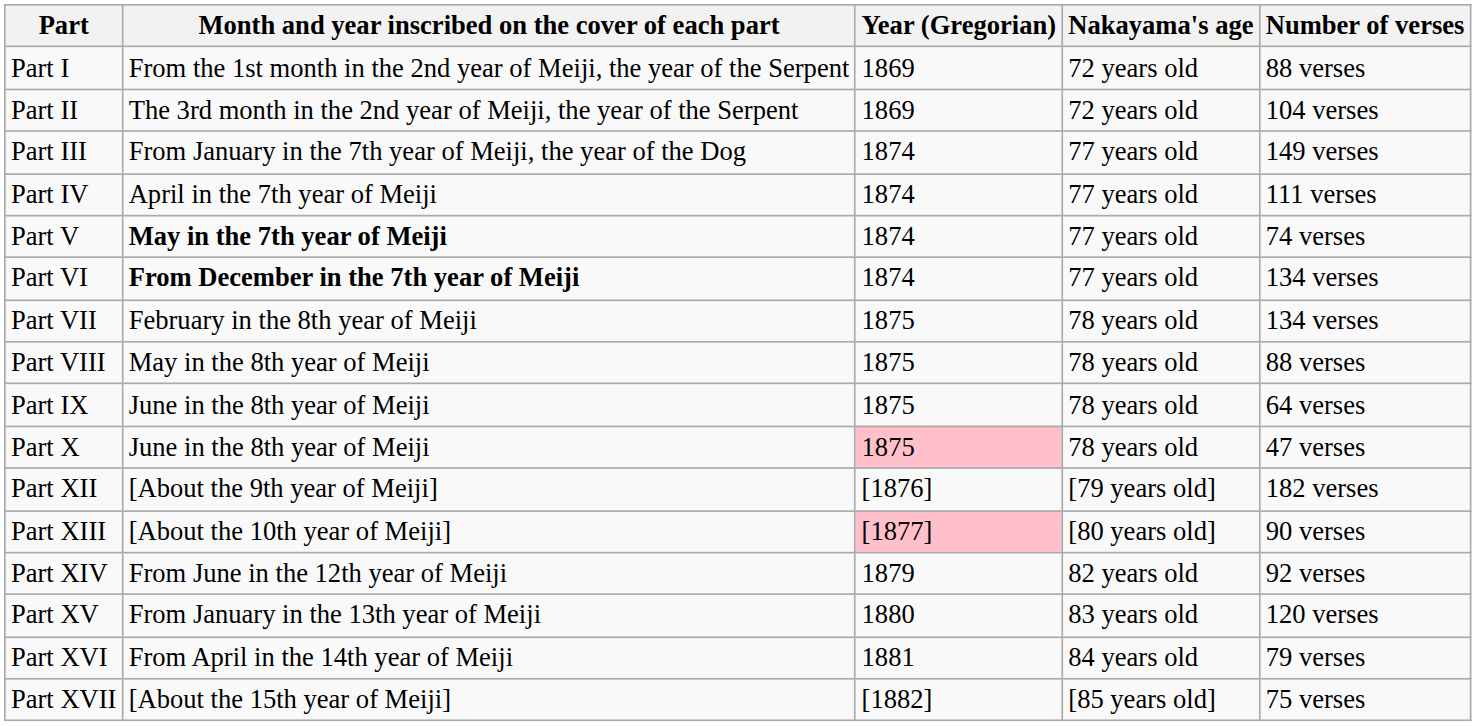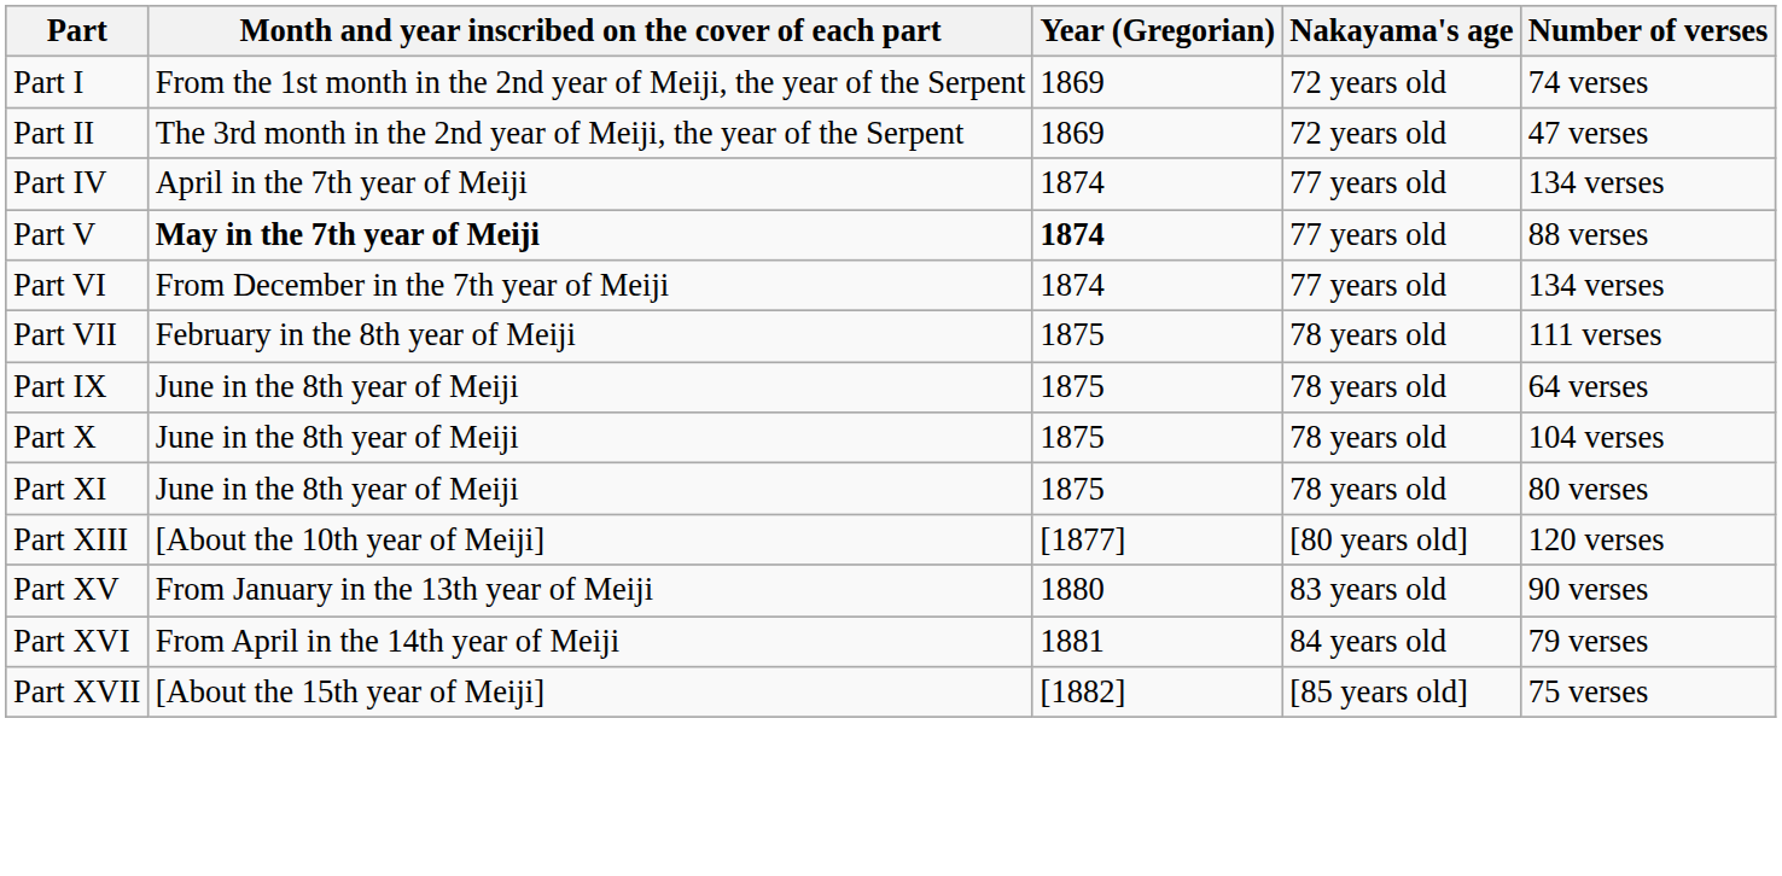Part I | Number of verses: 88 verses -> 74 verses
Part II | Number of verses: 104 verses -> 47 verses
- row: Part III | From January in the 7th year of Meiji, the year of the Dog | 1874 | 77 years old | 149 verses
Part IV | Number of verses: 111 verses -> 134 verses
Part V | Year (Gregorian): normal -> bold
Part V | Number of verses: 74 verses -> 88 verses
Part VI | Month and year inscribed on the cover of each part: bold -> normal
Part VII | Number of verses: 134 verses -> 111 verses
- row: Part VIII | May in the 8th year of Meiji | 1875 | 78 years old | 88 verses
Part X | Year (Gregorian): pink background -> no background
Part X | Number of verses: 47 verses -> 104 verses
+ row: Part XI | June in the 8th year of Meiji | 1875 | 78 years old | 80 verses
- row: Part XII | [About the 9th year of Meiji] | [1876] | [79 years old] | 182 verses
Part XIII | Year (Gregorian): pink background -> no background
Part XIII | Number of verses: 90 verses -> 120 verses
- row: Part XIV | From June in the 12th year of Meiji | 1879 | 82 years old | 92 verses
Part XV | Number of verses: 120 verses -> 90 verses
